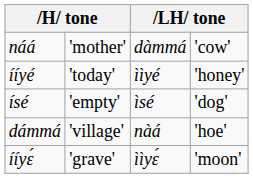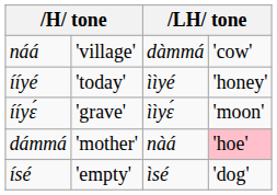náá | column 2: 'mother' -> 'village'
rows swapped: ííyɛ́ <-> ísé
dámmá | column 2: 'village' -> 'mother'
dámmá | column 4: no background -> pink background
